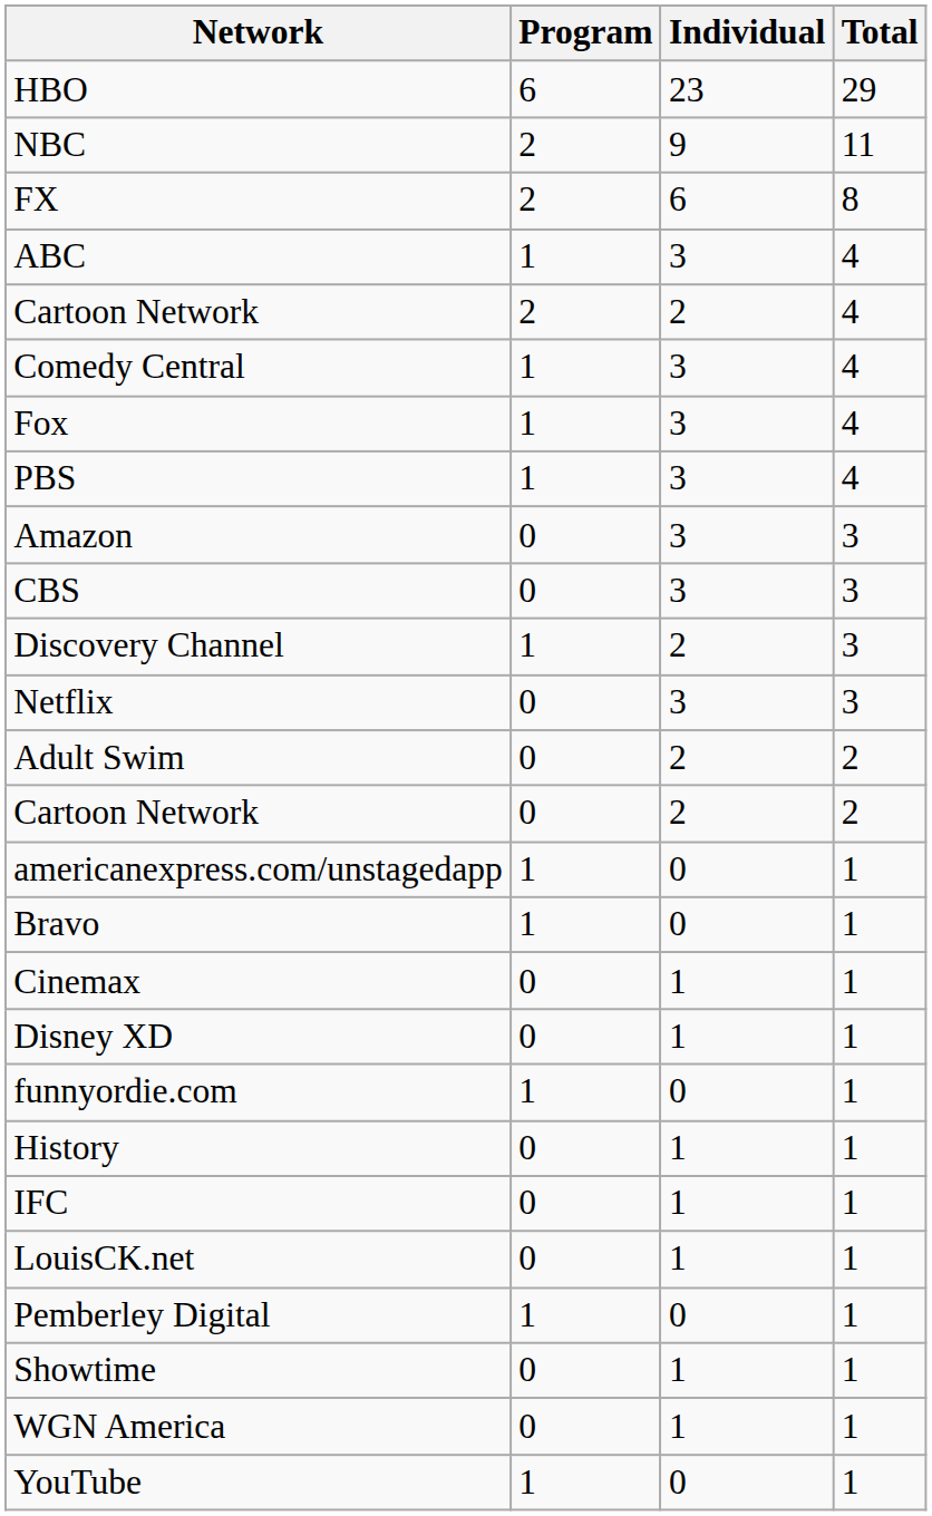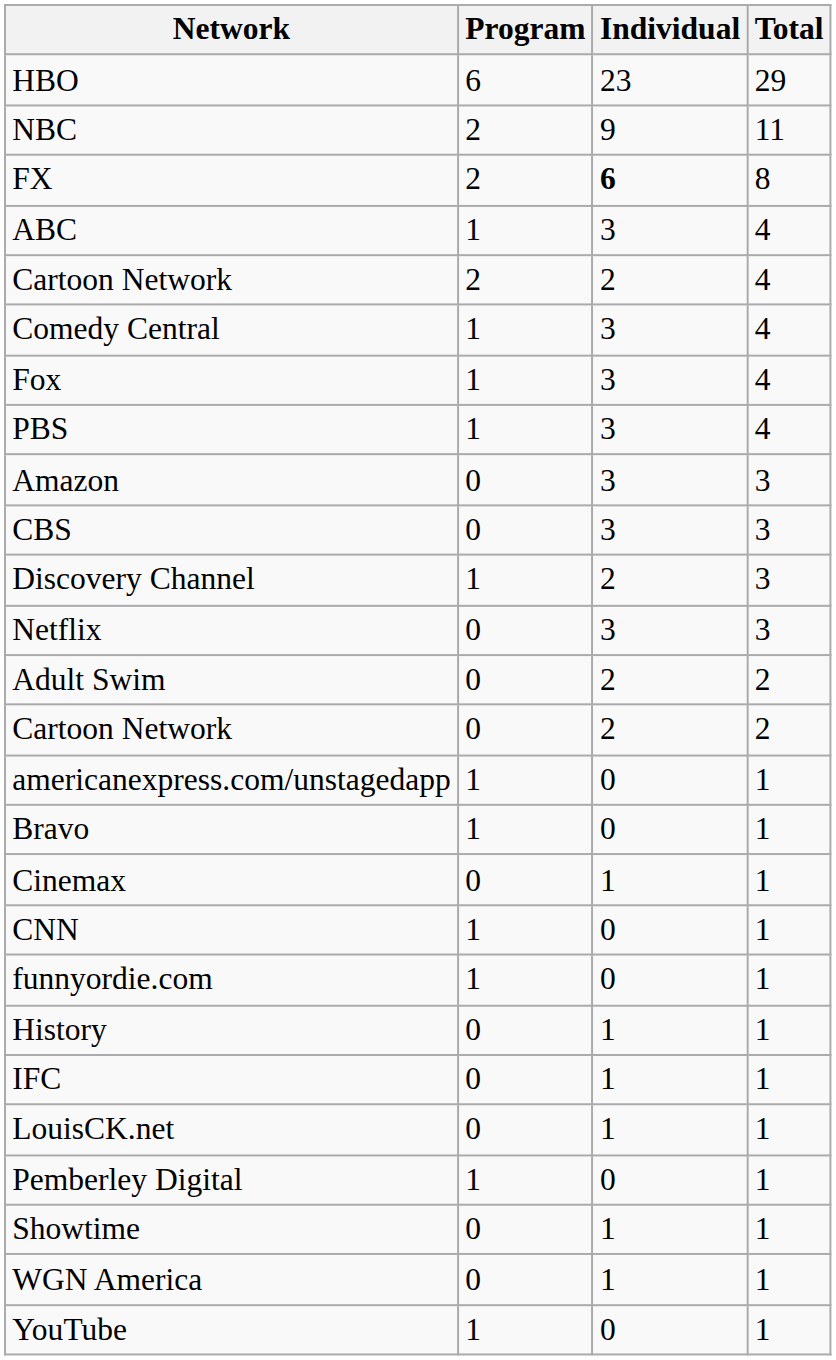FX | Individual: normal -> bold
+ row: CNN | 1 | 0 | 1
- row: Disney XD | 0 | 1 | 1
